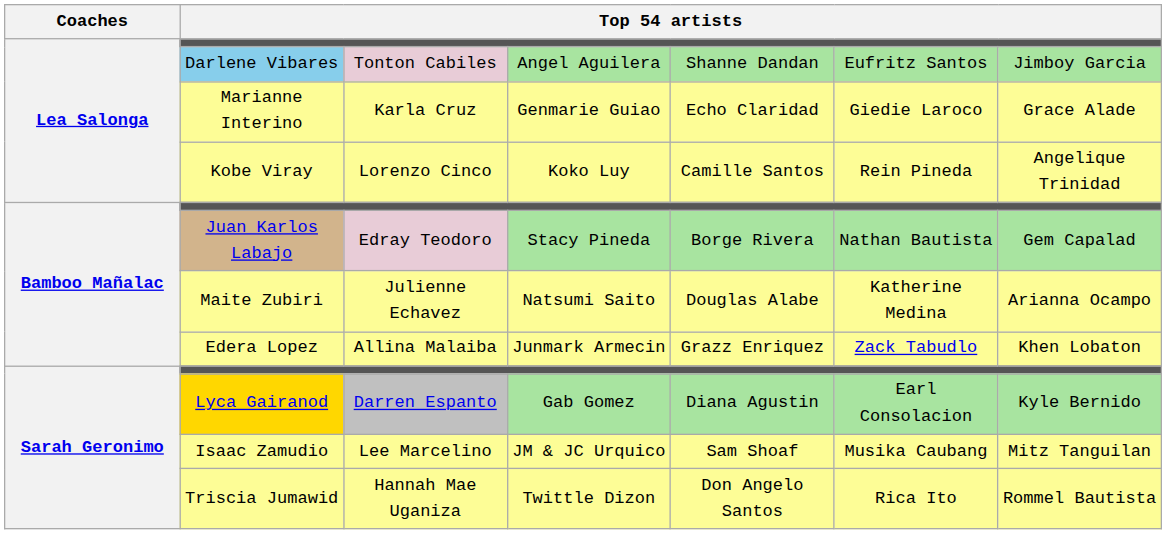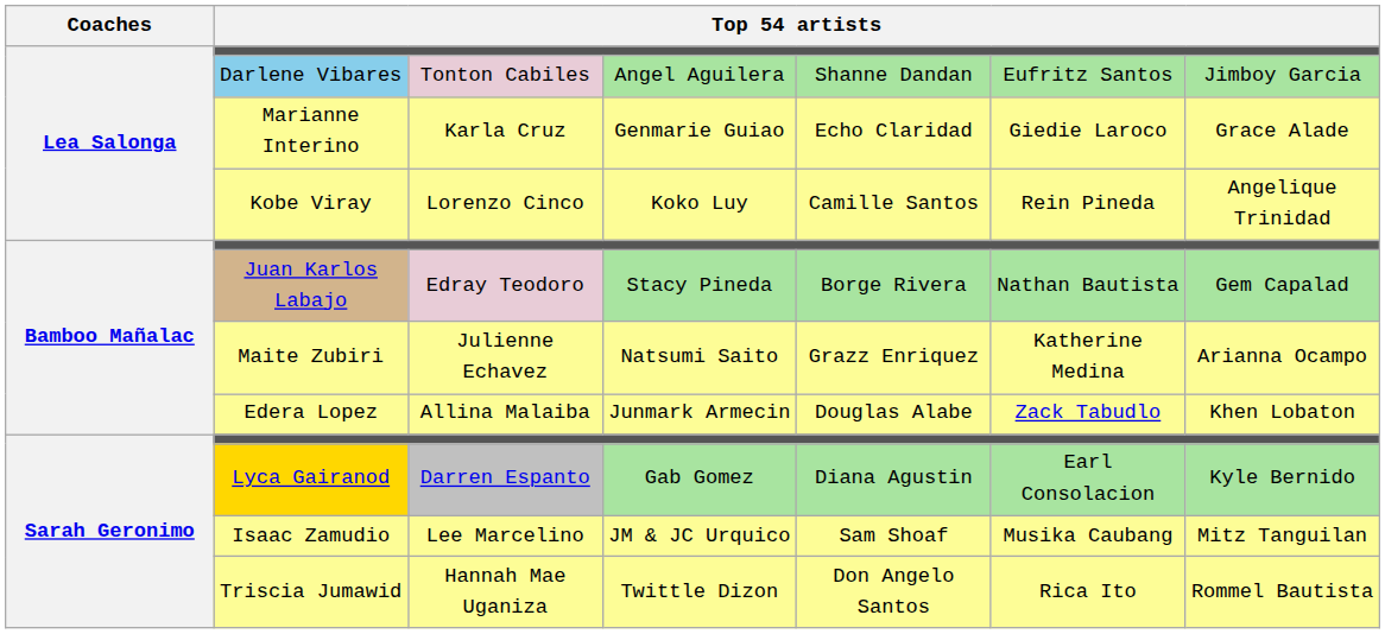Maite Zubiri | column 5: Douglas Alabe -> Grazz Enriquez
Edera Lopez | column 5: Grazz Enriquez -> Douglas Alabe
